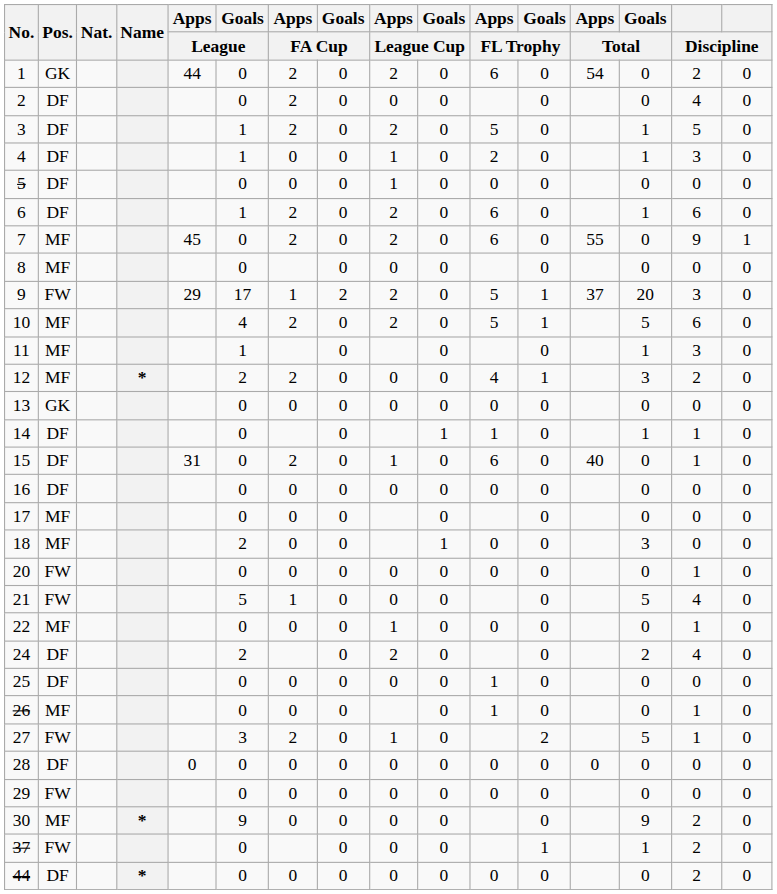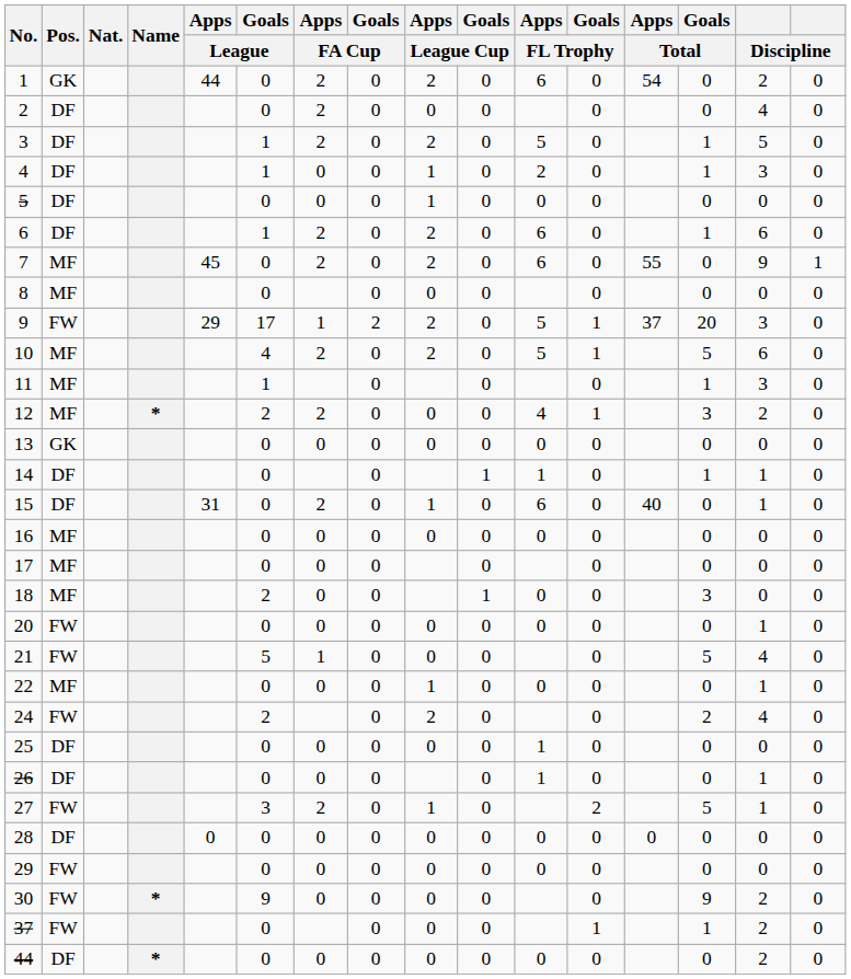16 | Pos.: DF -> MF
24 | Pos.: DF -> FW
26 | Pos.: MF -> DF
30 | Pos.: MF -> FW
